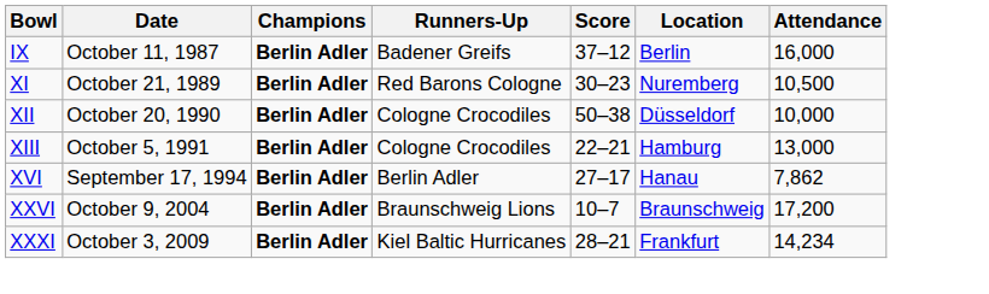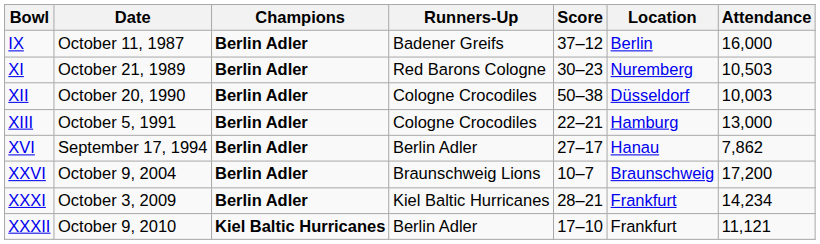XI | Attendance: 10,500 -> 10,503
XII | Attendance: 10,000 -> 10,003
+ row: XXXII | October 9, 2010 | Kiel Baltic Hurricanes | Berlin Adler | 17–10 | Frankfurt | 11,121
